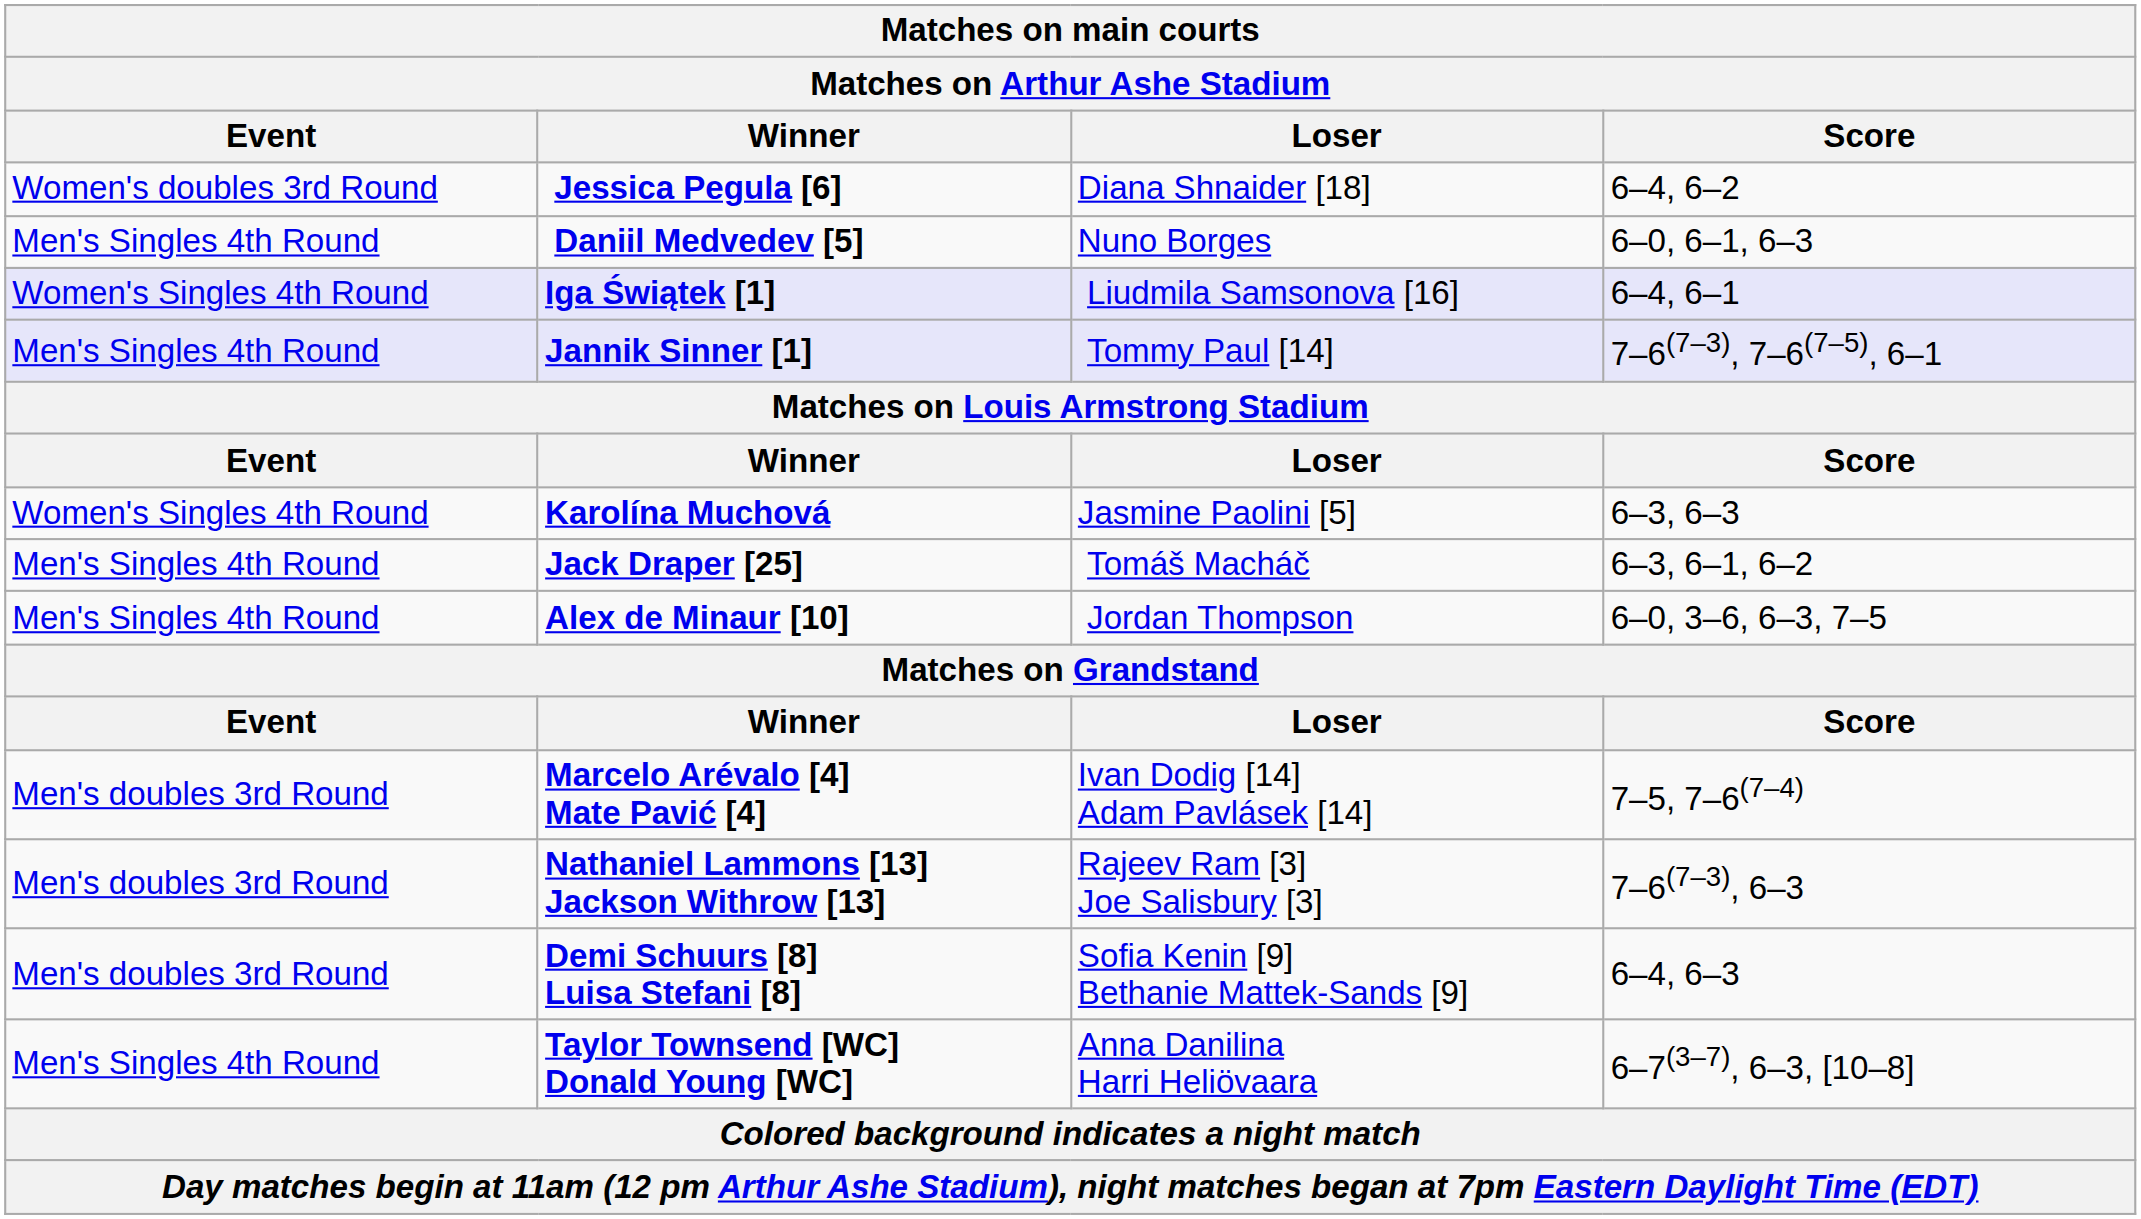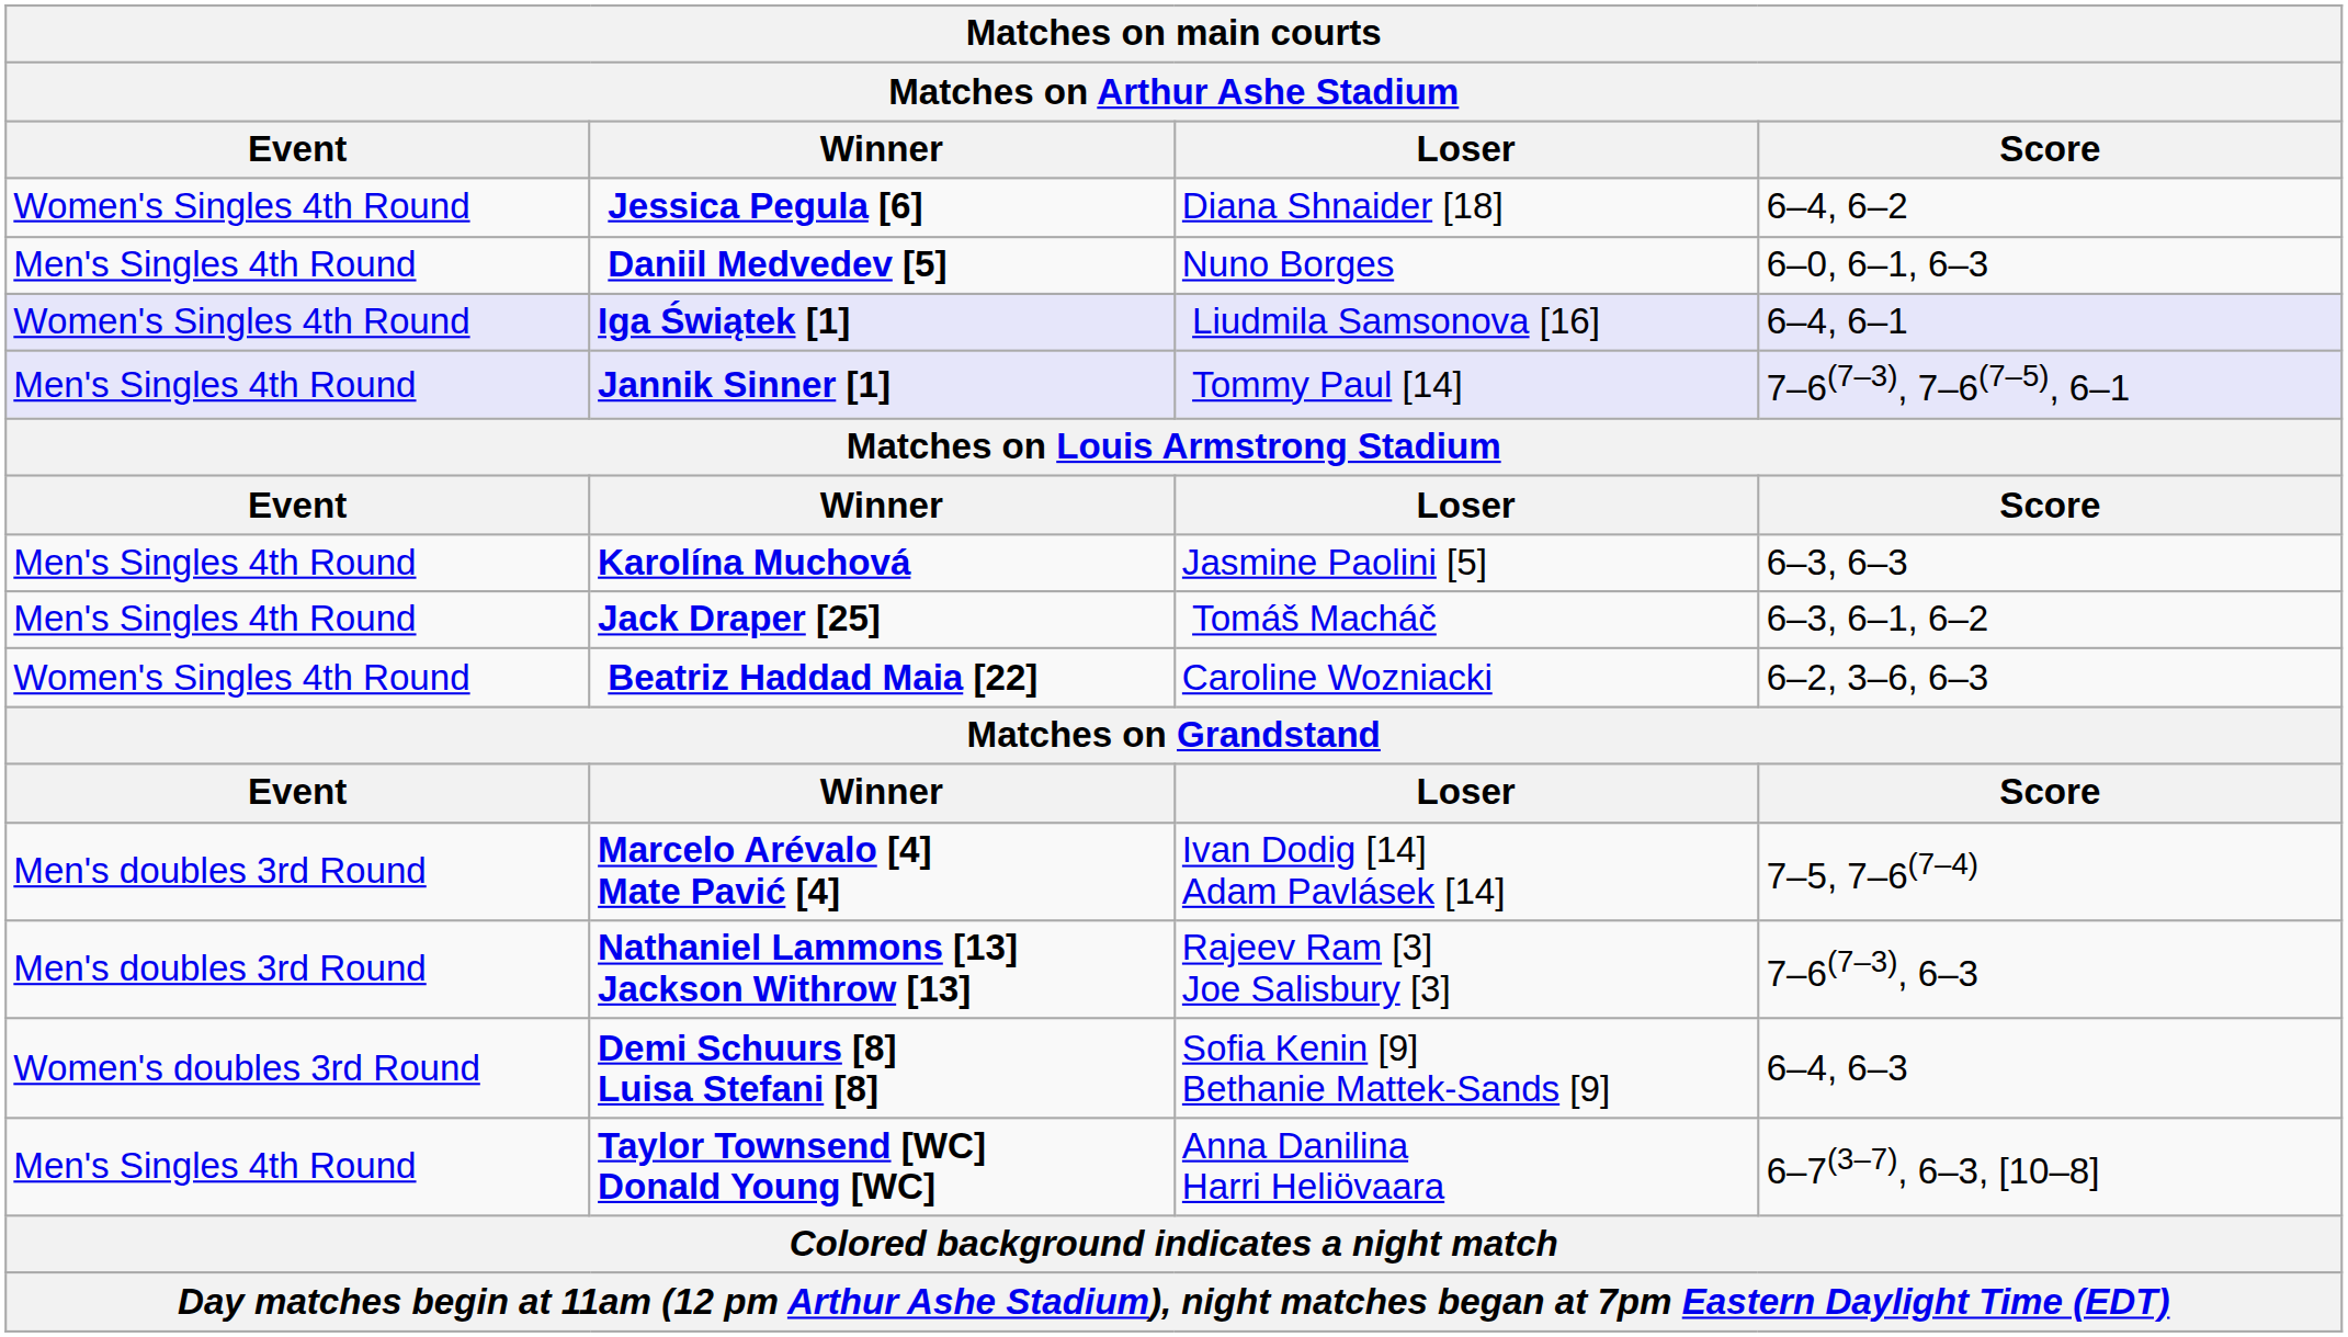Jessica Pegula [6] | Event: Women's doubles 3rd Round -> Women's Singles 4th Round
Karolína Muchová | Event: Women's Singles 4th Round -> Men's Singles 4th Round
+ row: Women's Singles 4th Round | Beatriz Haddad Maia [22] | Caroline Wozniacki | 6–2, 3–6, 6–3
- row: Men's Singles 4th Round | Alex de Minaur [10] | Jordan Thompson | 6–0, 3–6, 6–3, 7–5
Demi Schuurs [8] Luisa Stefani [8] | Event: Men's doubles 3rd Round -> Women's doubles 3rd Round
